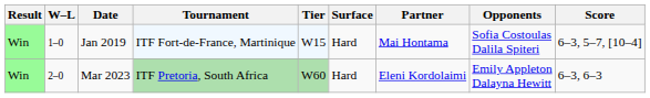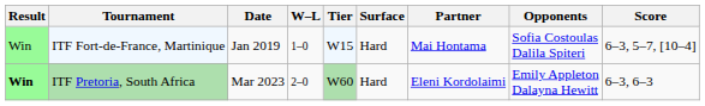columns swapped: W–L <-> Tournament
Mar 2023 | Result: normal -> bold
